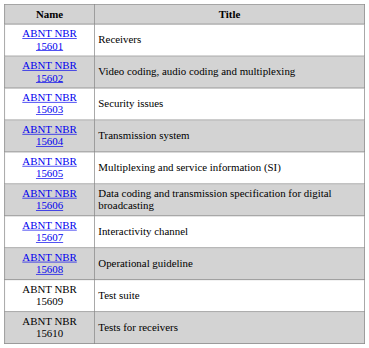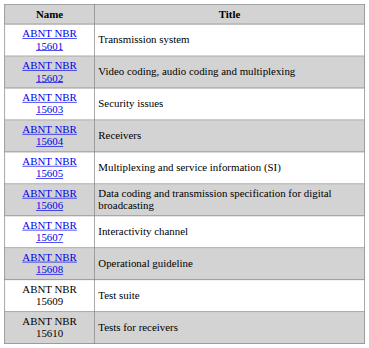ABNT NBR 15601 | Title: Receivers -> Transmission system
ABNT NBR 15604 | Title: Transmission system -> Receivers
